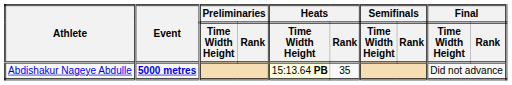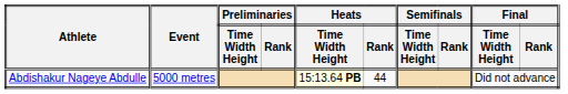Abdishakur Nageye Abdulle | Event: bold -> normal
Abdishakur Nageye Abdulle | Heats / Rank: 35 -> 44
